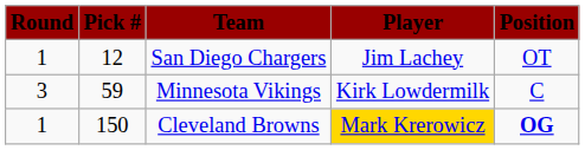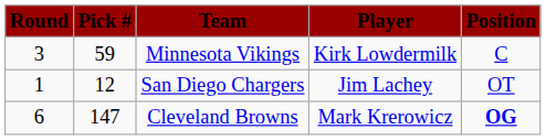rows swapped: San Diego Chargers <-> Minnesota Vikings
Cleveland Browns | Round: 1 -> 6
Cleveland Browns | Pick #: 150 -> 147
Cleveland Browns | Player: gold background -> no background
